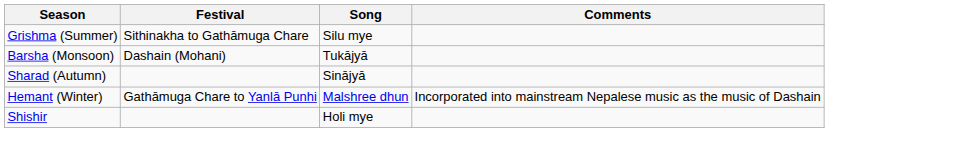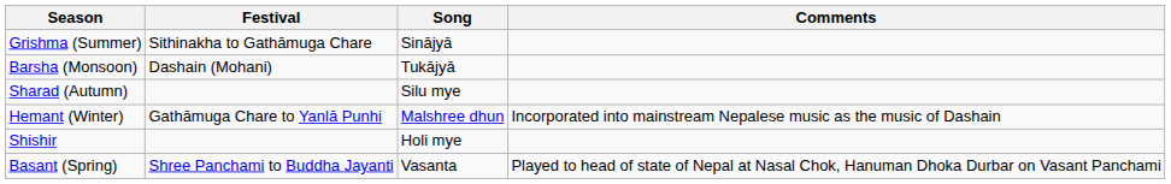Grishma (Summer) | Song: Silu mye -> Sinājyā
Sharad (Autumn) | Song: Sinājyā -> Silu mye
+ row: Basant (Spring) | Shree Panchami to Buddha Jayanti | Vasanta | Played to head of state of Nepal at Nasal Chok, Hanuman Dhoka Durbar on Vasant Panchami
